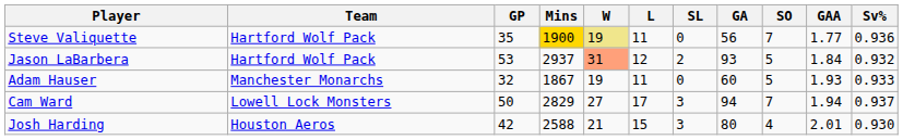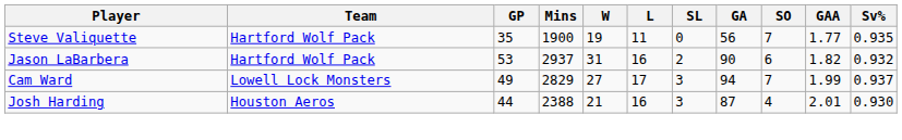Steve Valiquette | Mins: gold background -> no background
Steve Valiquette | W: khaki background -> no background
Steve Valiquette | Sv%: 0.936 -> 0.935
Jason LaBarbera | W: lightsalmon background -> no background
Jason LaBarbera | L: 12 -> 16
Jason LaBarbera | GA: 93 -> 90
Jason LaBarbera | SO: 5 -> 6
Jason LaBarbera | GAA: 1.84 -> 1.82
- row: Adam Hauser | Manchester Monarchs | 32 | 1867 | 19 | 11 | 0 | 60 | 5 | 1.93 | 0.933
Cam Ward | GP: 50 -> 49
Cam Ward | GAA: 1.94 -> 1.99
Josh Harding | GP: 42 -> 44
Josh Harding | Mins: 2588 -> 2388
Josh Harding | L: 15 -> 16
Josh Harding | GA: 80 -> 87
